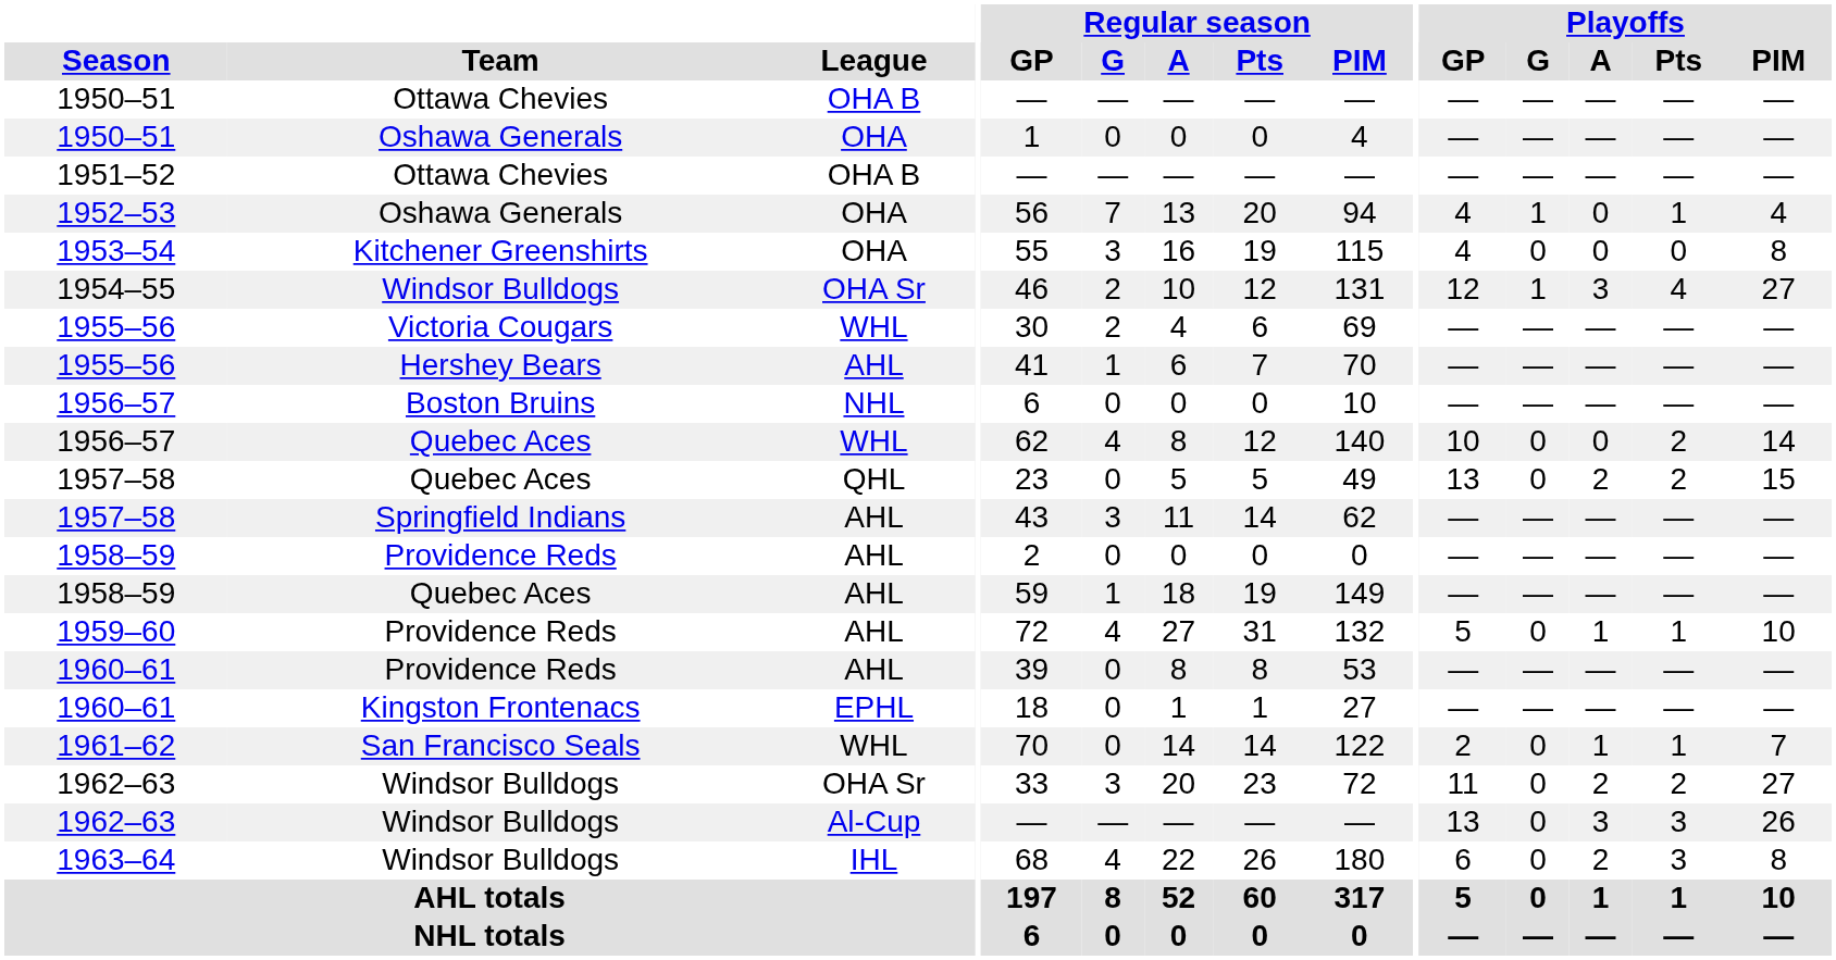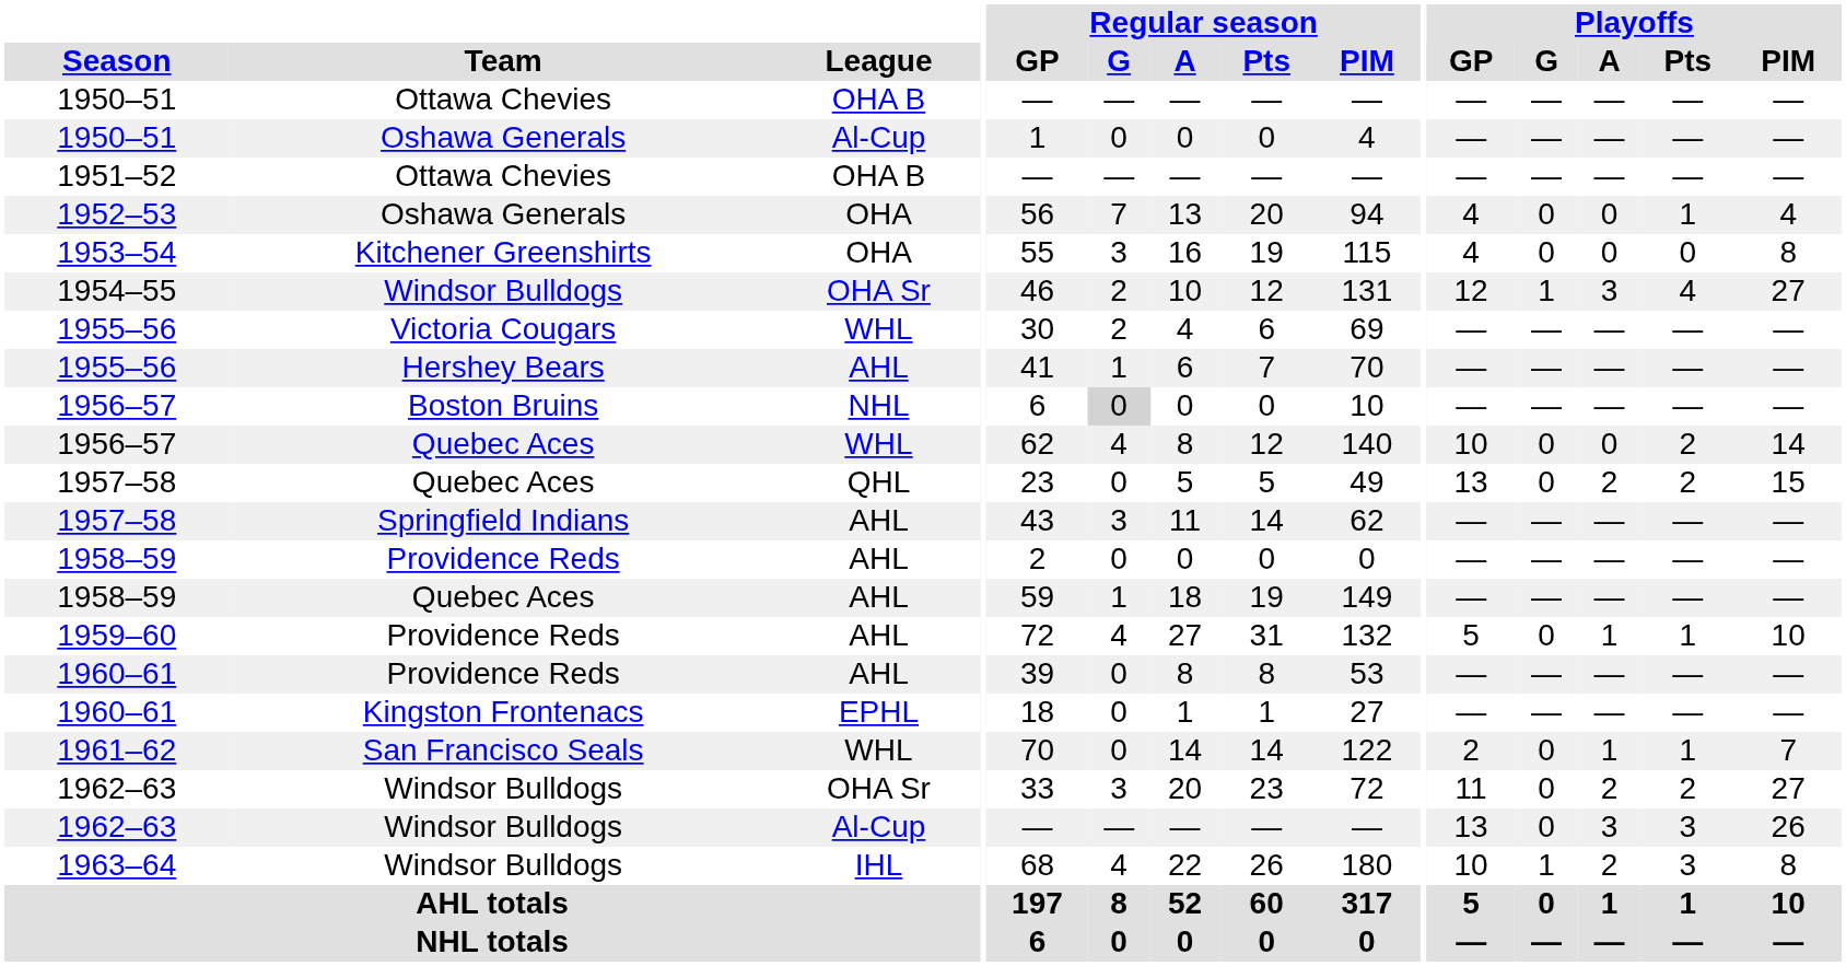1950–51 / Oshawa Generals | League: OHA -> Al-Cup
1952–53 | Playoffs / G: 1 -> 0
1956–57 / Boston Bruins | Regular season / G: no background -> lightgrey background
1963–64 | Playoffs / GP: 6 -> 10
1963–64 | Playoffs / G: 0 -> 1
